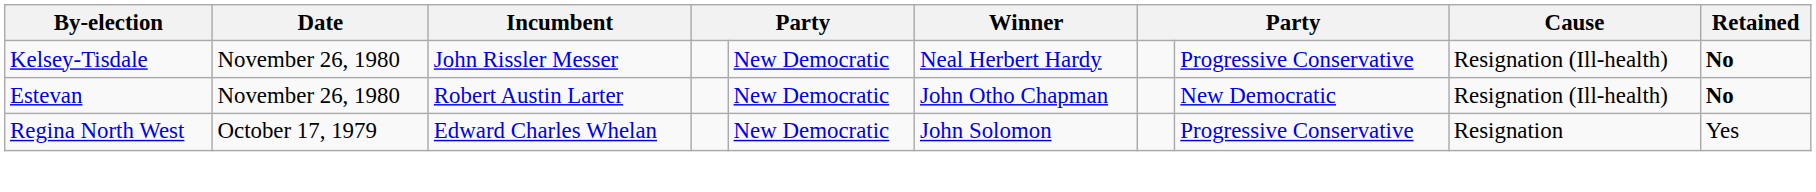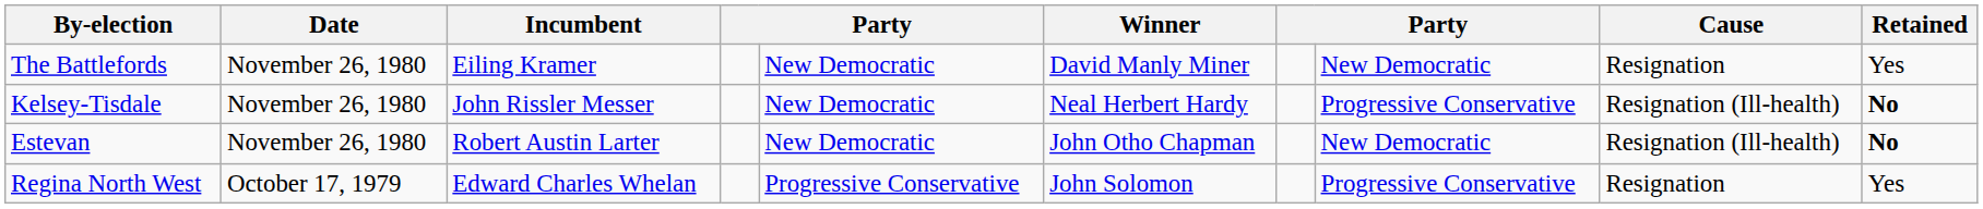+ row: The Battlefords | November 26, 1980 | Eiling Kramer | New Democratic | David Manly Miner | New Democratic | Resignation | Yes
Regina North West | column 5: New Democratic -> Progressive Conservative
